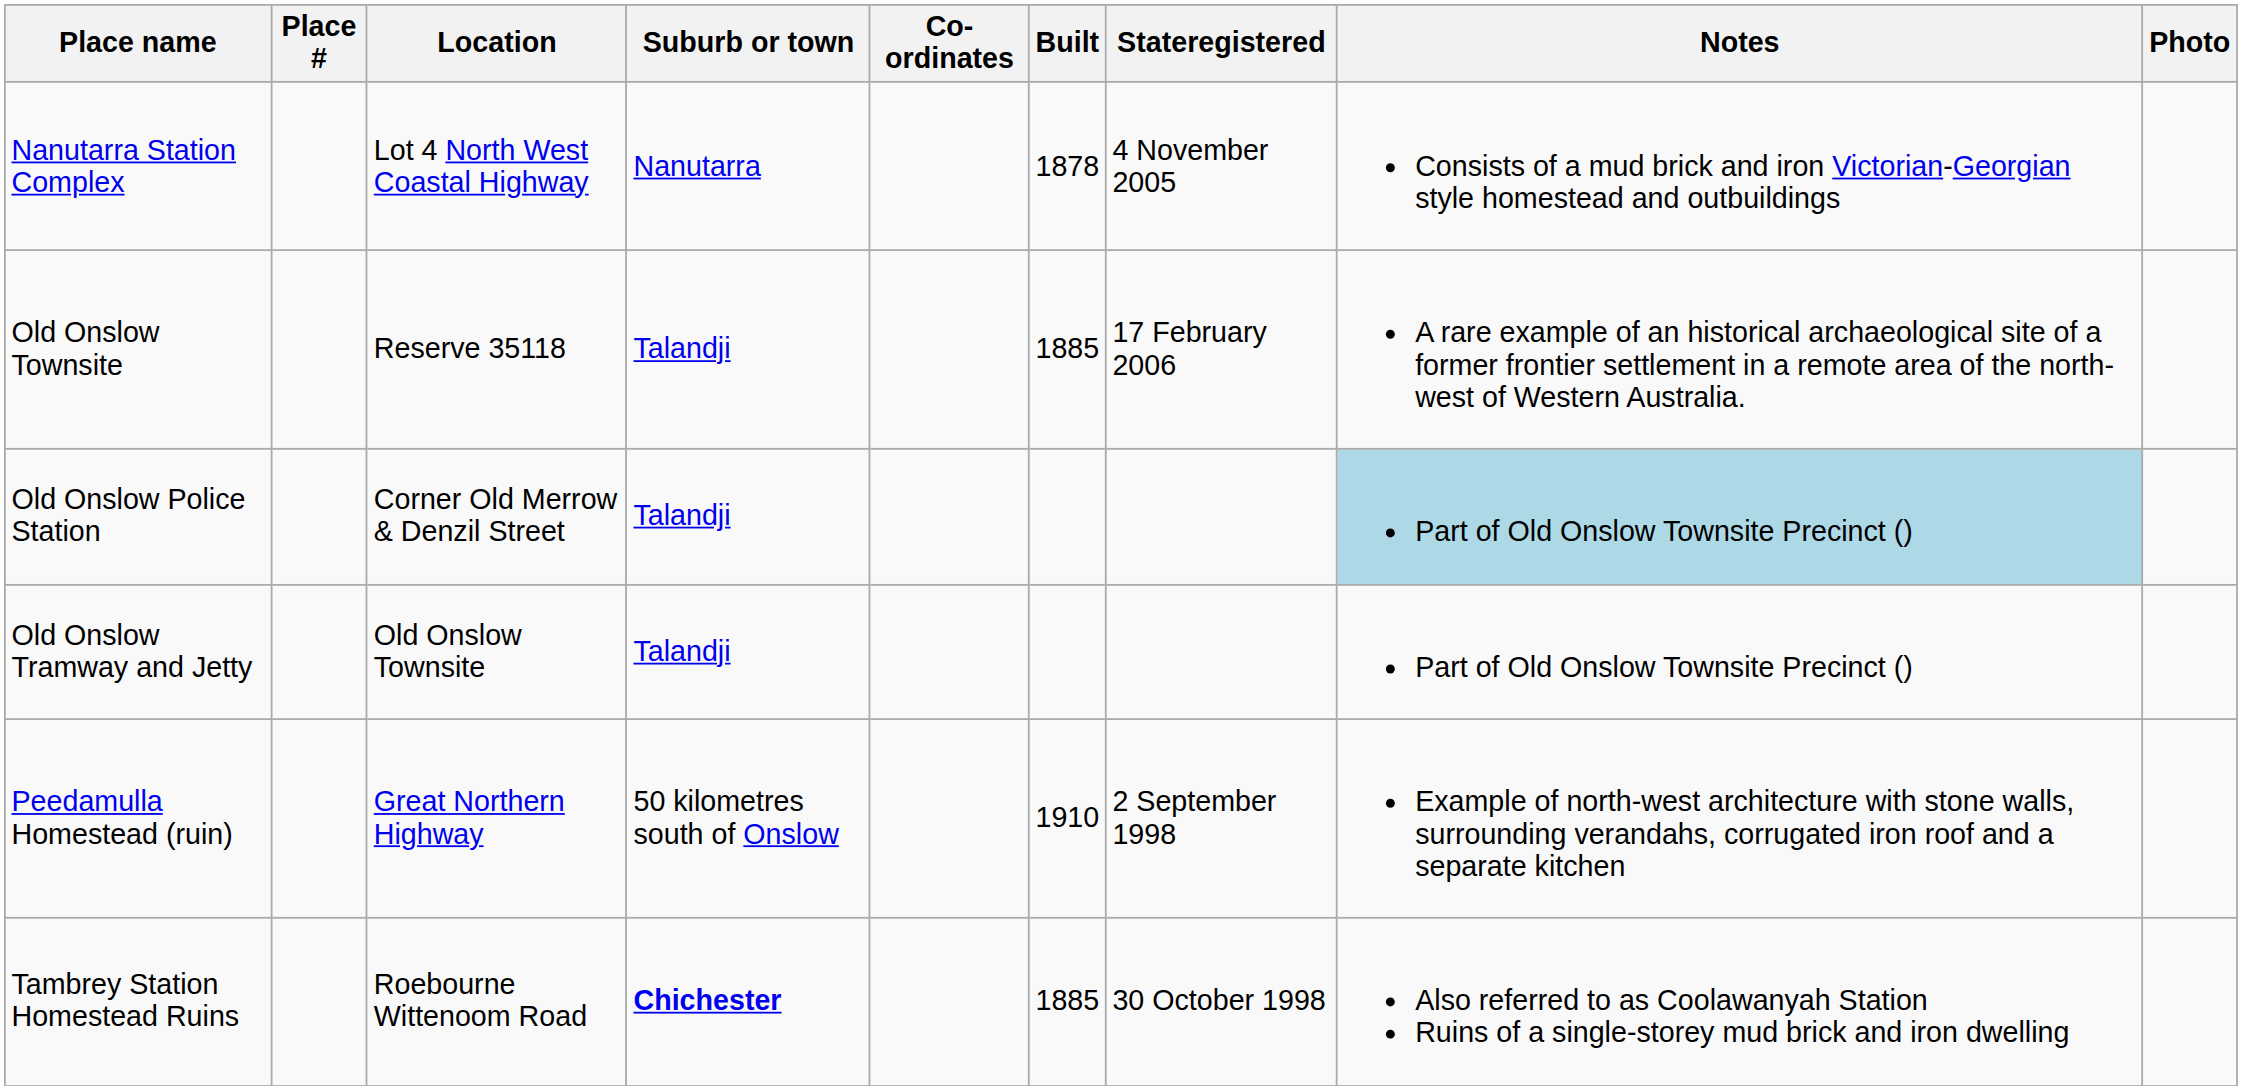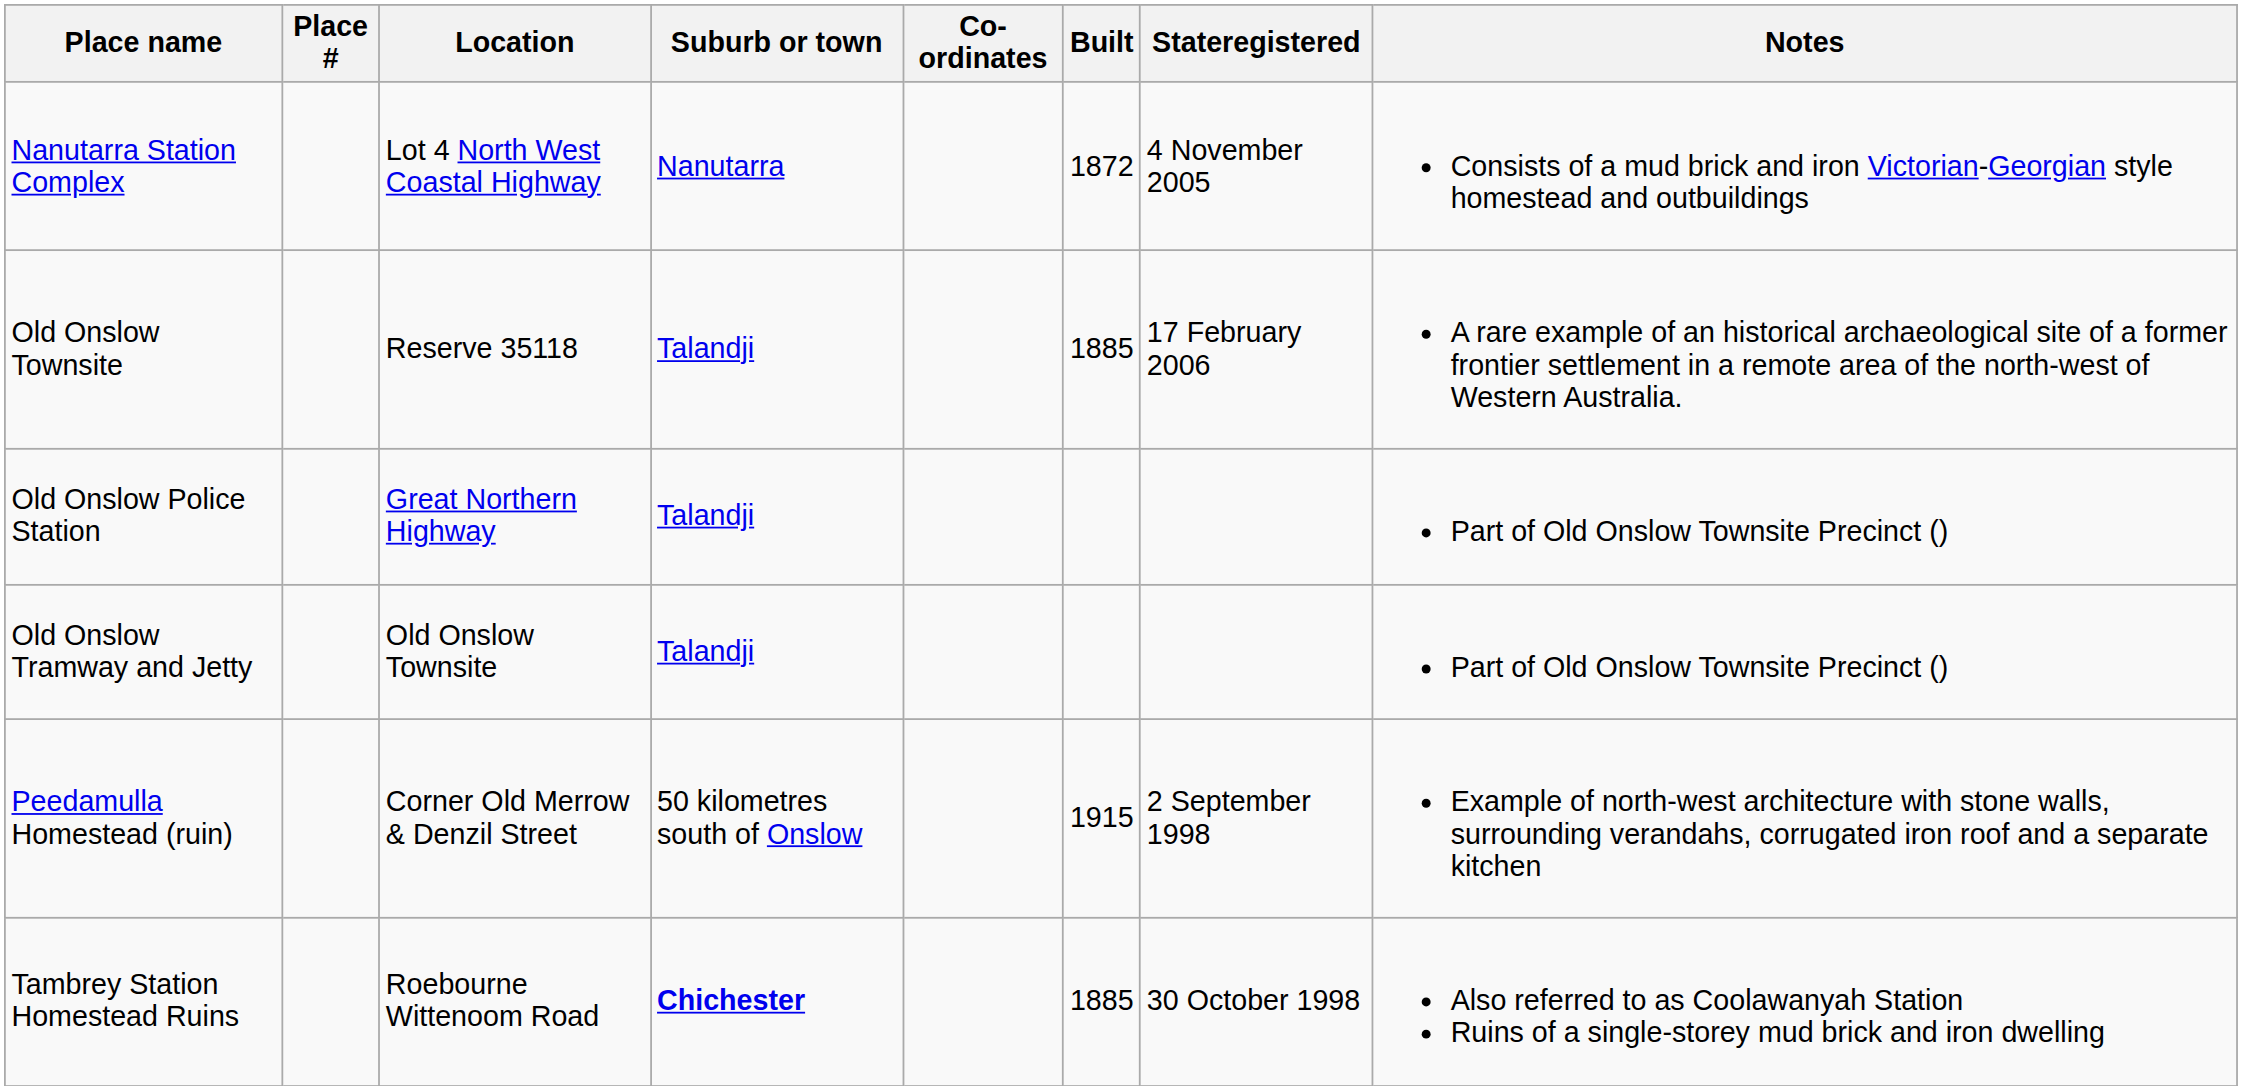- column: Photo
Nanutarra Station Complex | Built: 1878 -> 1872
Old Onslow Police Station | Location: Corner Old Merrow & Denzil Street -> Great Northern Highway
Old Onslow Police Station | Notes: lightblue background -> no background
Peedamulla Homestead (ruin) | Location: Great Northern Highway -> Corner Old Merrow & Denzil Street
Peedamulla Homestead (ruin) | Built: 1910 -> 1915
